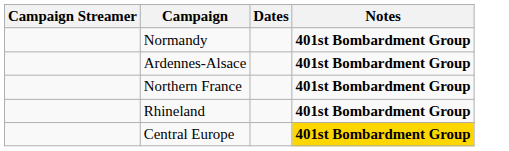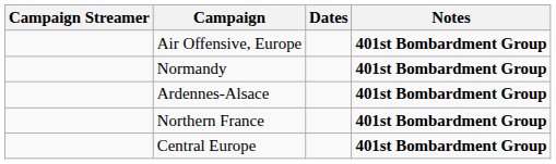+ row: Air Offensive, Europe | 401st Bombardment Group
- row: Rhineland | 401st Bombardment Group
Central Europe | Notes: gold background -> no background
